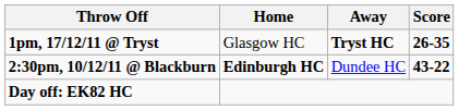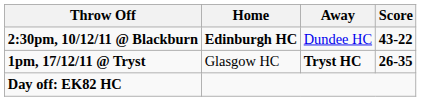rows swapped: 2:30pm, 10/12/11 @ Blackburn <-> 1pm, 17/12/11 @ Tryst
